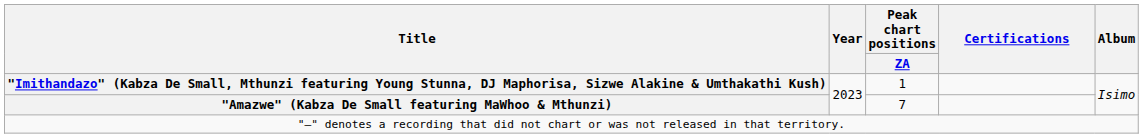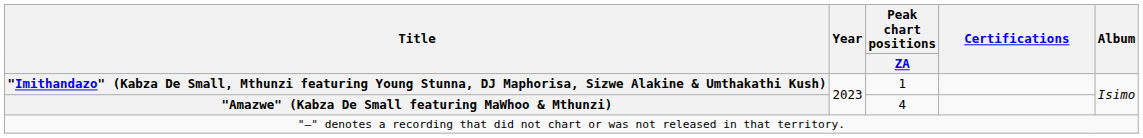"Amazwe" (Kabza De Small featuring MaWhoo & Mthunzi) | Peak chart positions / ZA: 7 -> 4
